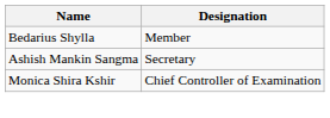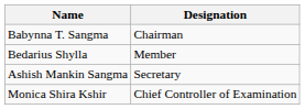+ row: Babynna T. Sangma | Chairman
